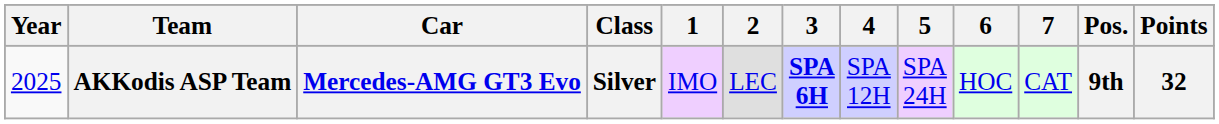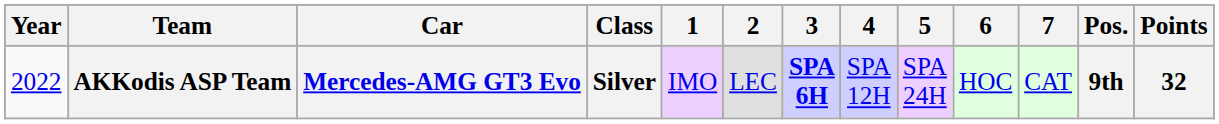AKKodis ASP Team | Year: 2025 -> 2022
